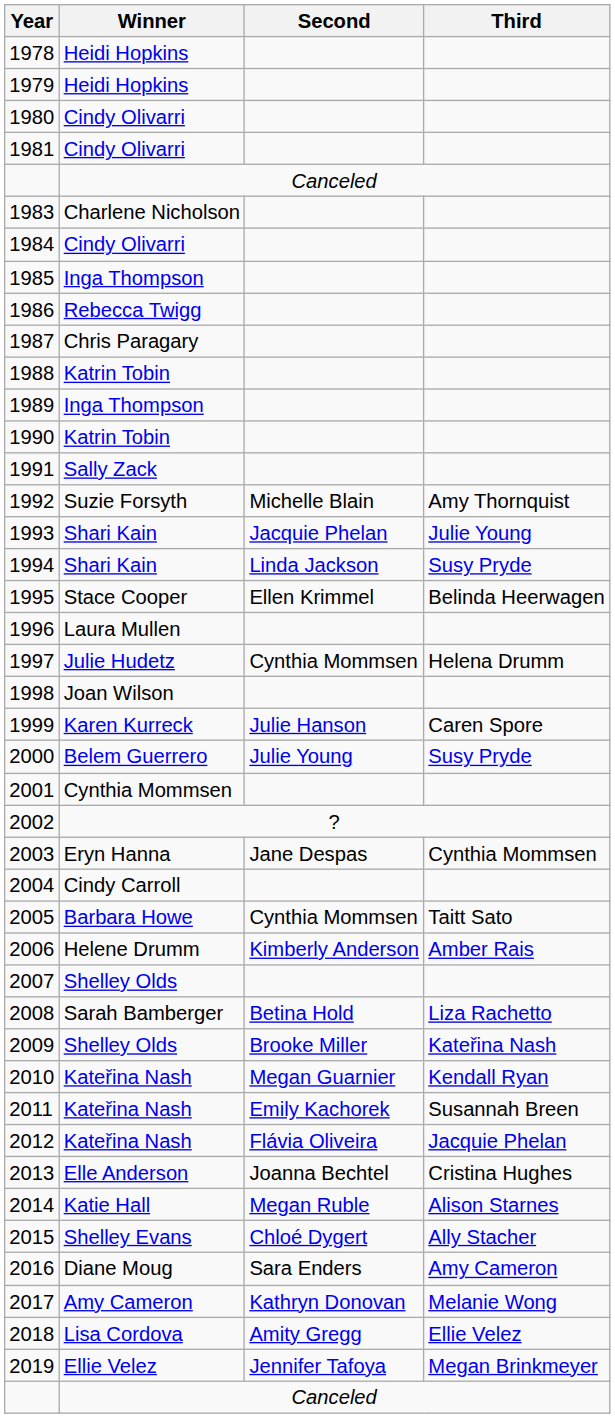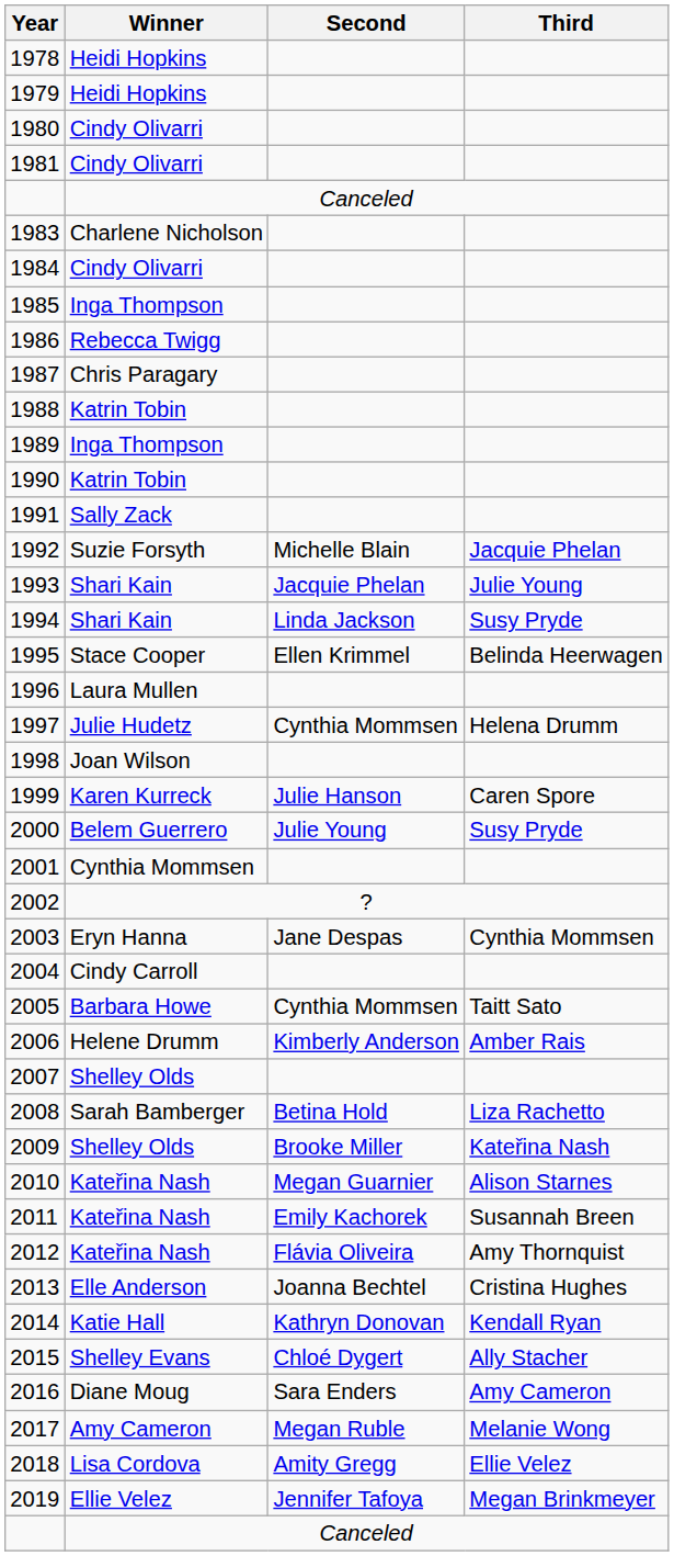1992 | Third: Amy Thornquist -> Jacquie Phelan
2010 | Third: Kendall Ryan -> Alison Starnes
2012 | Third: Jacquie Phelan -> Amy Thornquist
2014 | Second: Megan Ruble -> Kathryn Donovan
2014 | Third: Alison Starnes -> Kendall Ryan
2017 | Second: Kathryn Donovan -> Megan Ruble
